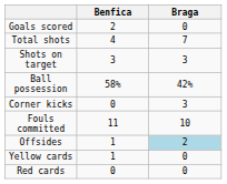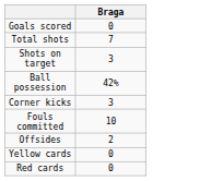- column: Benfica | 2 | 4 | 3 | 58% | 0 | 11 | 1 | 1 | 0
Offsides | Braga: lightblue background -> no background
